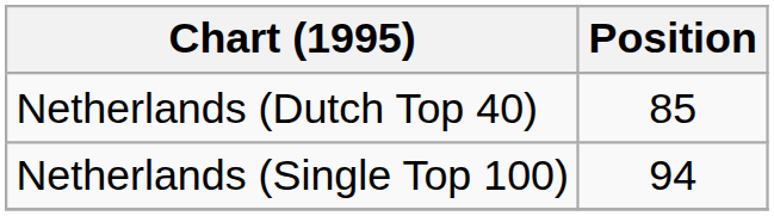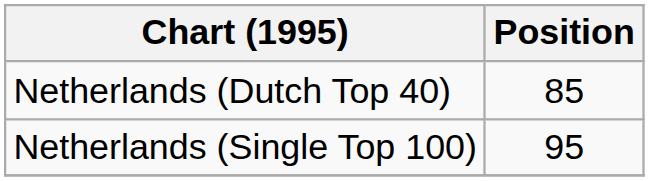Netherlands (Single Top 100) | Position: 94 -> 95
